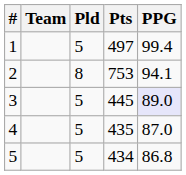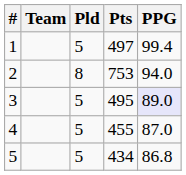2 | PPG: 94.1 -> 94.0
3 | Pts: 445 -> 495
4 | Pts: 435 -> 455
